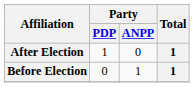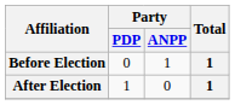rows swapped: Before Election <-> After Election
